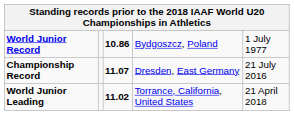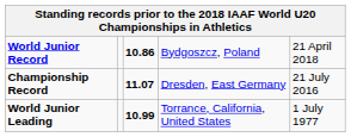World Junior Record | column 5: 1 July 1977 -> 21 April 2018
World Junior Leading | column 3: 11.02 -> 10.99
World Junior Leading | column 5: 21 April 2018 -> 1 July 1977
